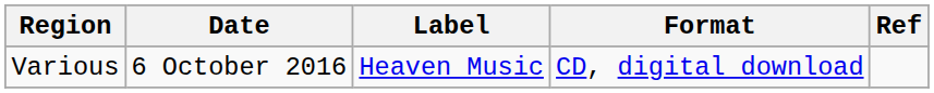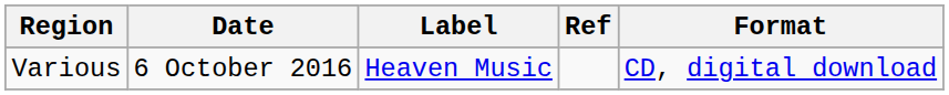columns swapped: Format <-> Ref
